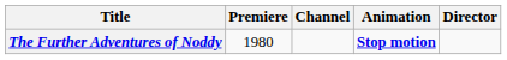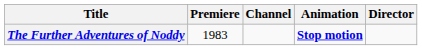The Further Adventures of Noddy | Premiere: 1980 -> 1983
